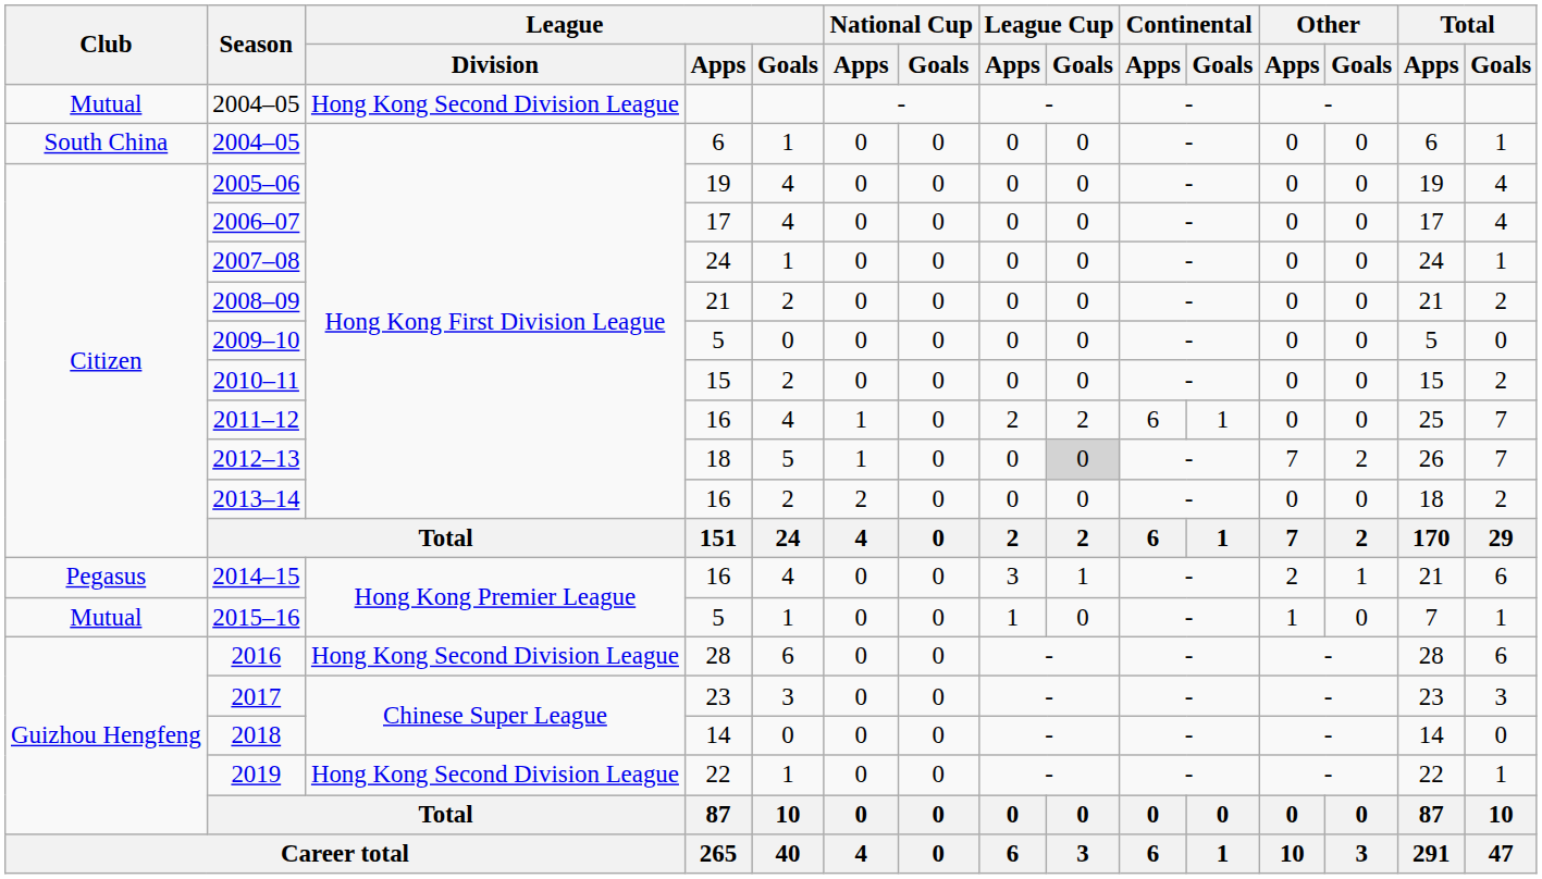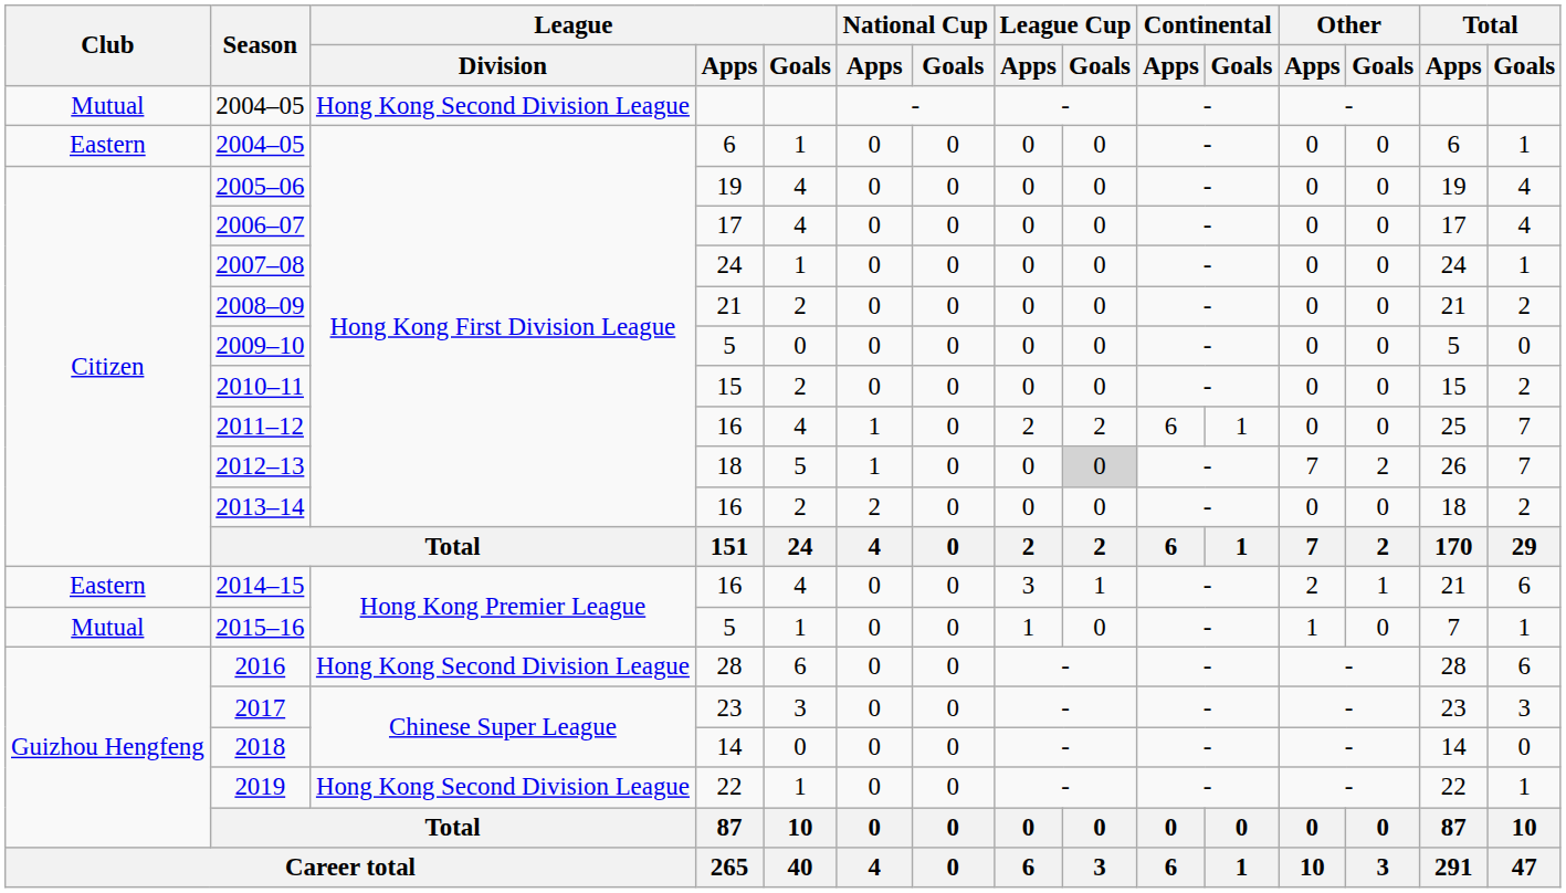2004–05 / 6 | Club: South China -> Eastern
2014–15 | Club: Pegasus -> Eastern
